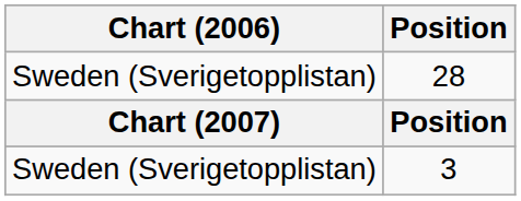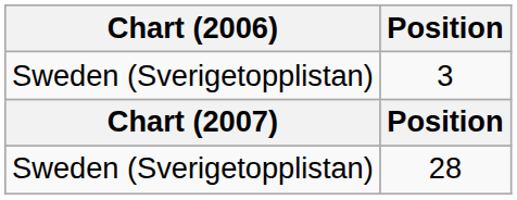rows swapped: 3 <-> 28
